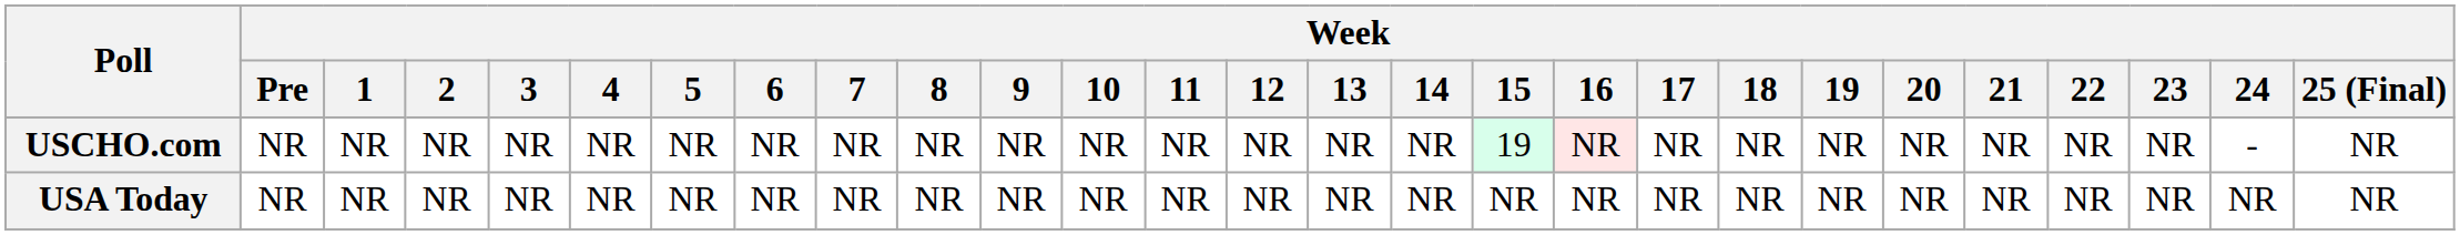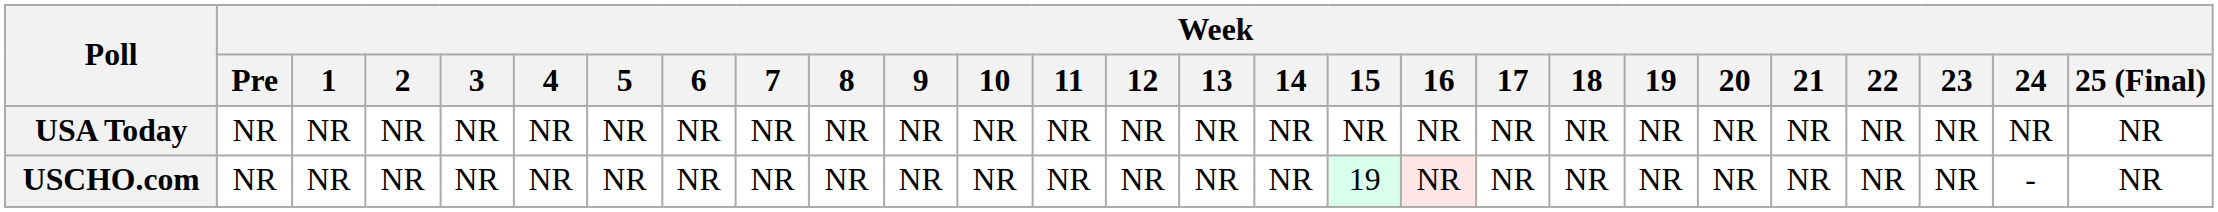rows swapped: USCHO.com <-> USA Today
